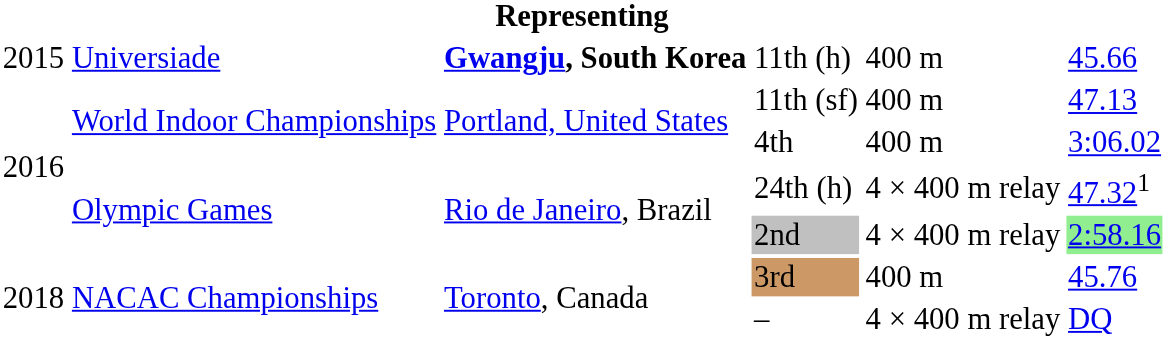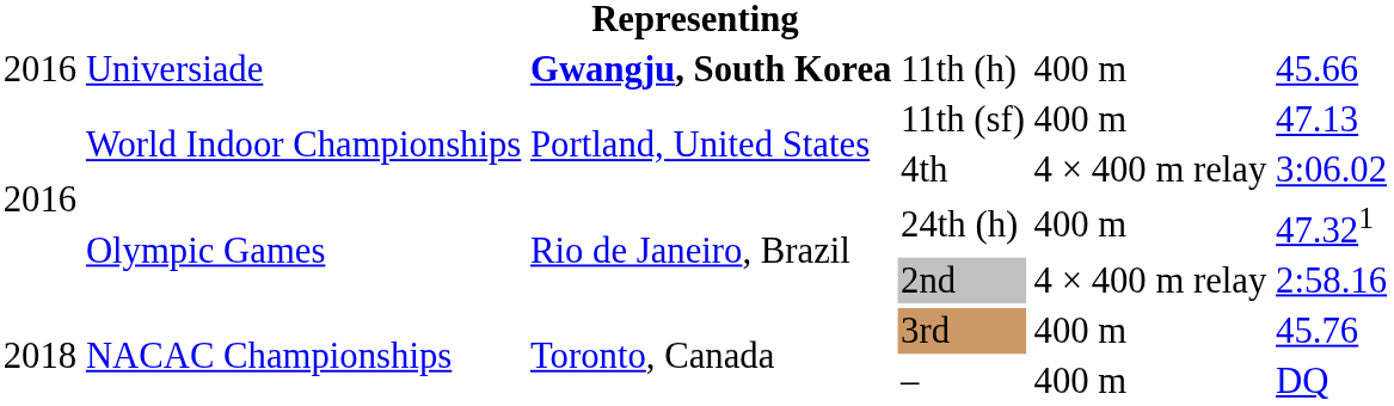11th (h) | column 1: 2015 -> 2016
4th | column 5: 400 m -> 4 × 400 m relay
24th (h) | column 5: 4 × 400 m relay -> 400 m
2nd | column 6: lightgreen background -> no background
– | column 5: 4 × 400 m relay -> 400 m
